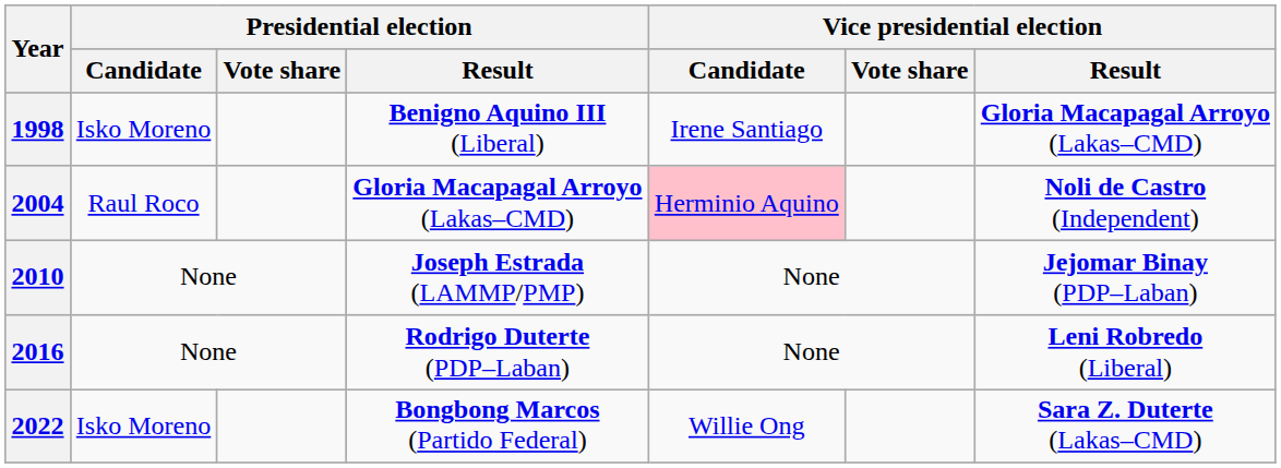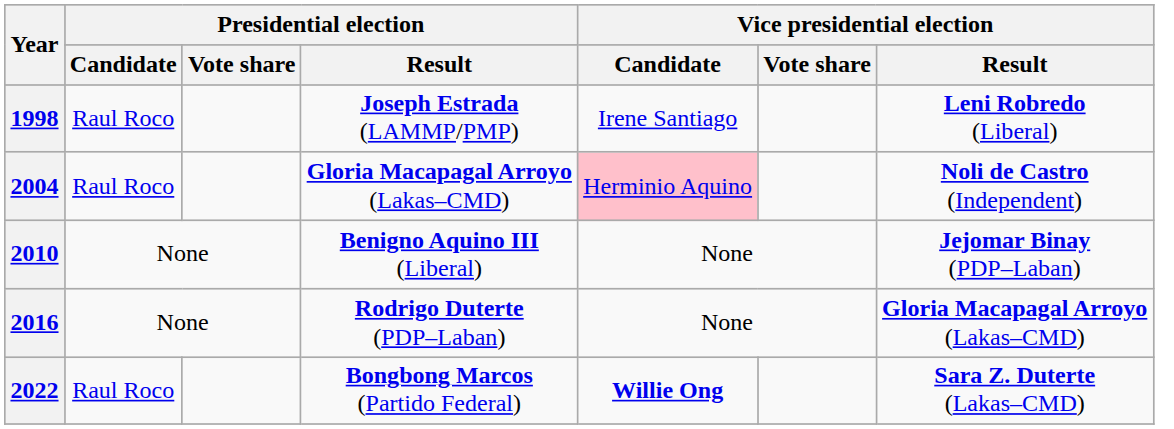1998 | Presidential election / Candidate: Isko Moreno -> Raul Roco
1998 | Presidential election / Result: Benigno Aquino III (Liberal) -> Joseph Estrada (LAMMP/PMP)
1998 | Vice presidential election / Result: Gloria Macapagal Arroyo (Lakas–CMD) -> Leni Robredo (Liberal)
2010 | Presidential election / Result: Joseph Estrada (LAMMP/PMP) -> Benigno Aquino III (Liberal)
2016 | Vice presidential election / Result: Leni Robredo (Liberal) -> Gloria Macapagal Arroyo (Lakas–CMD)
2022 | Presidential election / Candidate: Isko Moreno -> Raul Roco
2022 | Vice presidential election / Candidate: normal -> bold
